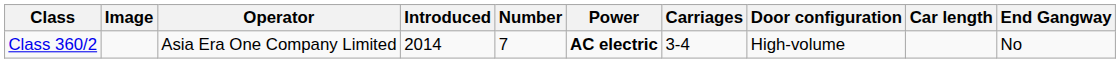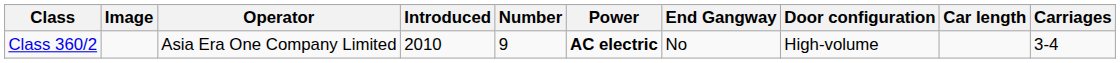columns swapped: Carriages <-> End Gangway
Class 360/2 | Introduced: 2014 -> 2010
Class 360/2 | Number: 7 -> 9
